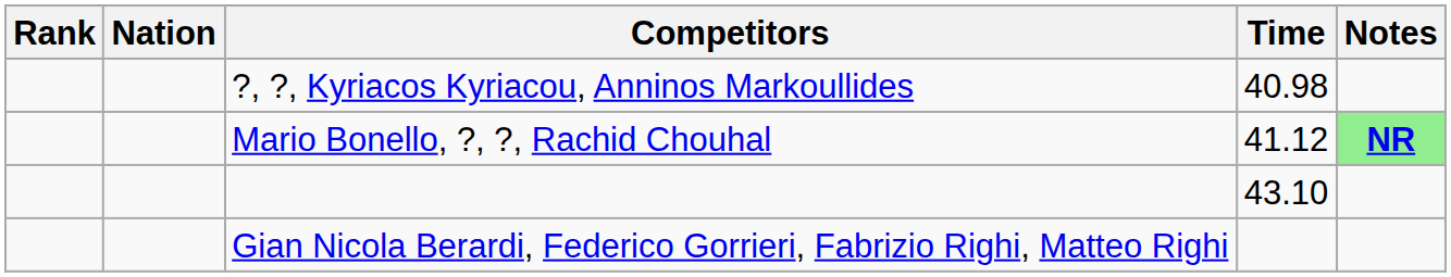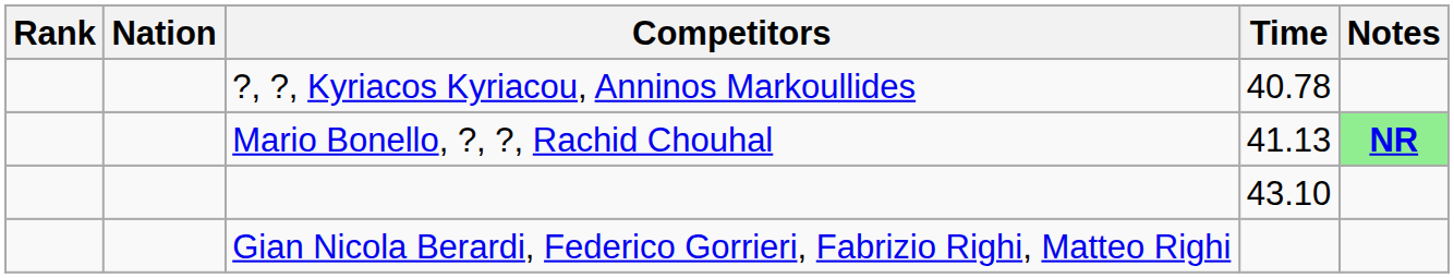?, ?, Kyriacos Kyriacou, Anninos Markoullides | Time: 40.98 -> 40.78
Mario Bonello, ?, ?, Rachid Chouhal | Time: 41.12 -> 41.13
